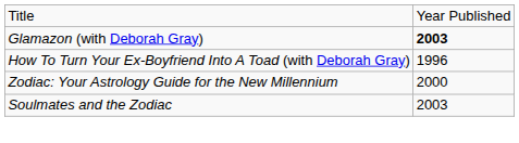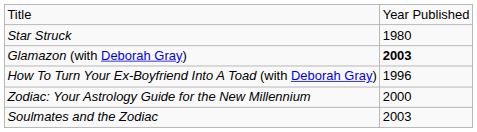+ row: Star Struck | 1980
